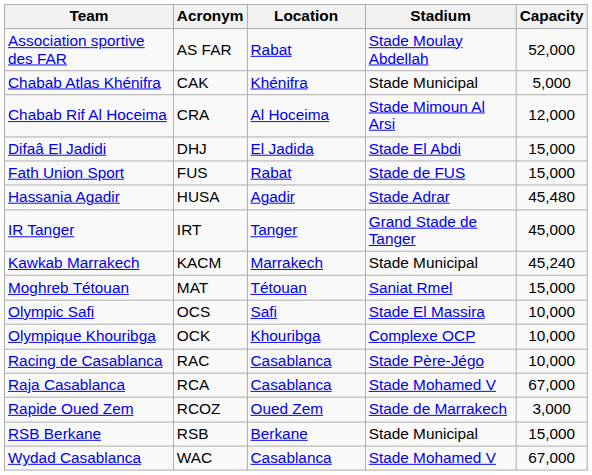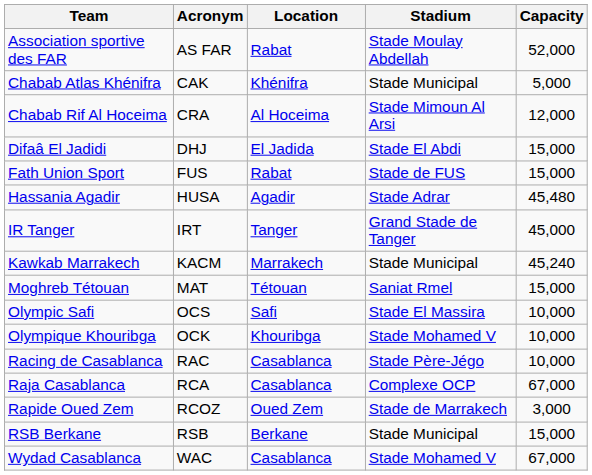Olympique Khouribga | Stadium: Complexe OCP -> Stade Mohamed V
Raja Casablanca | Stadium: Stade Mohamed V -> Complexe OCP
